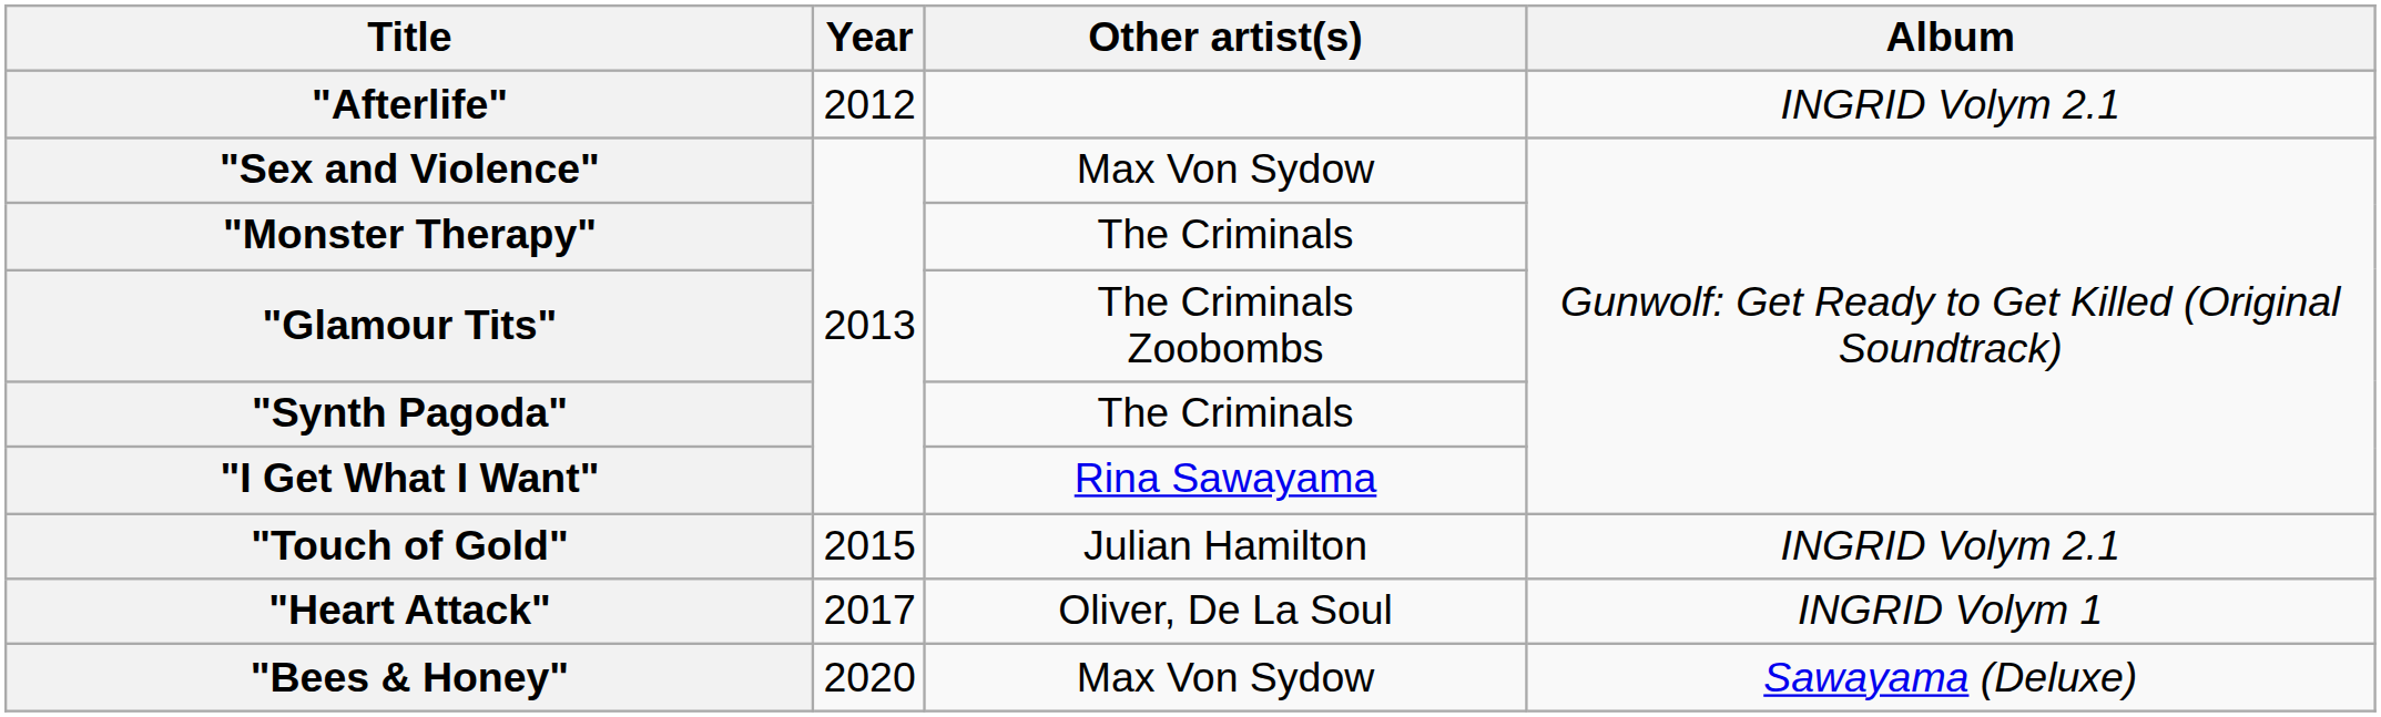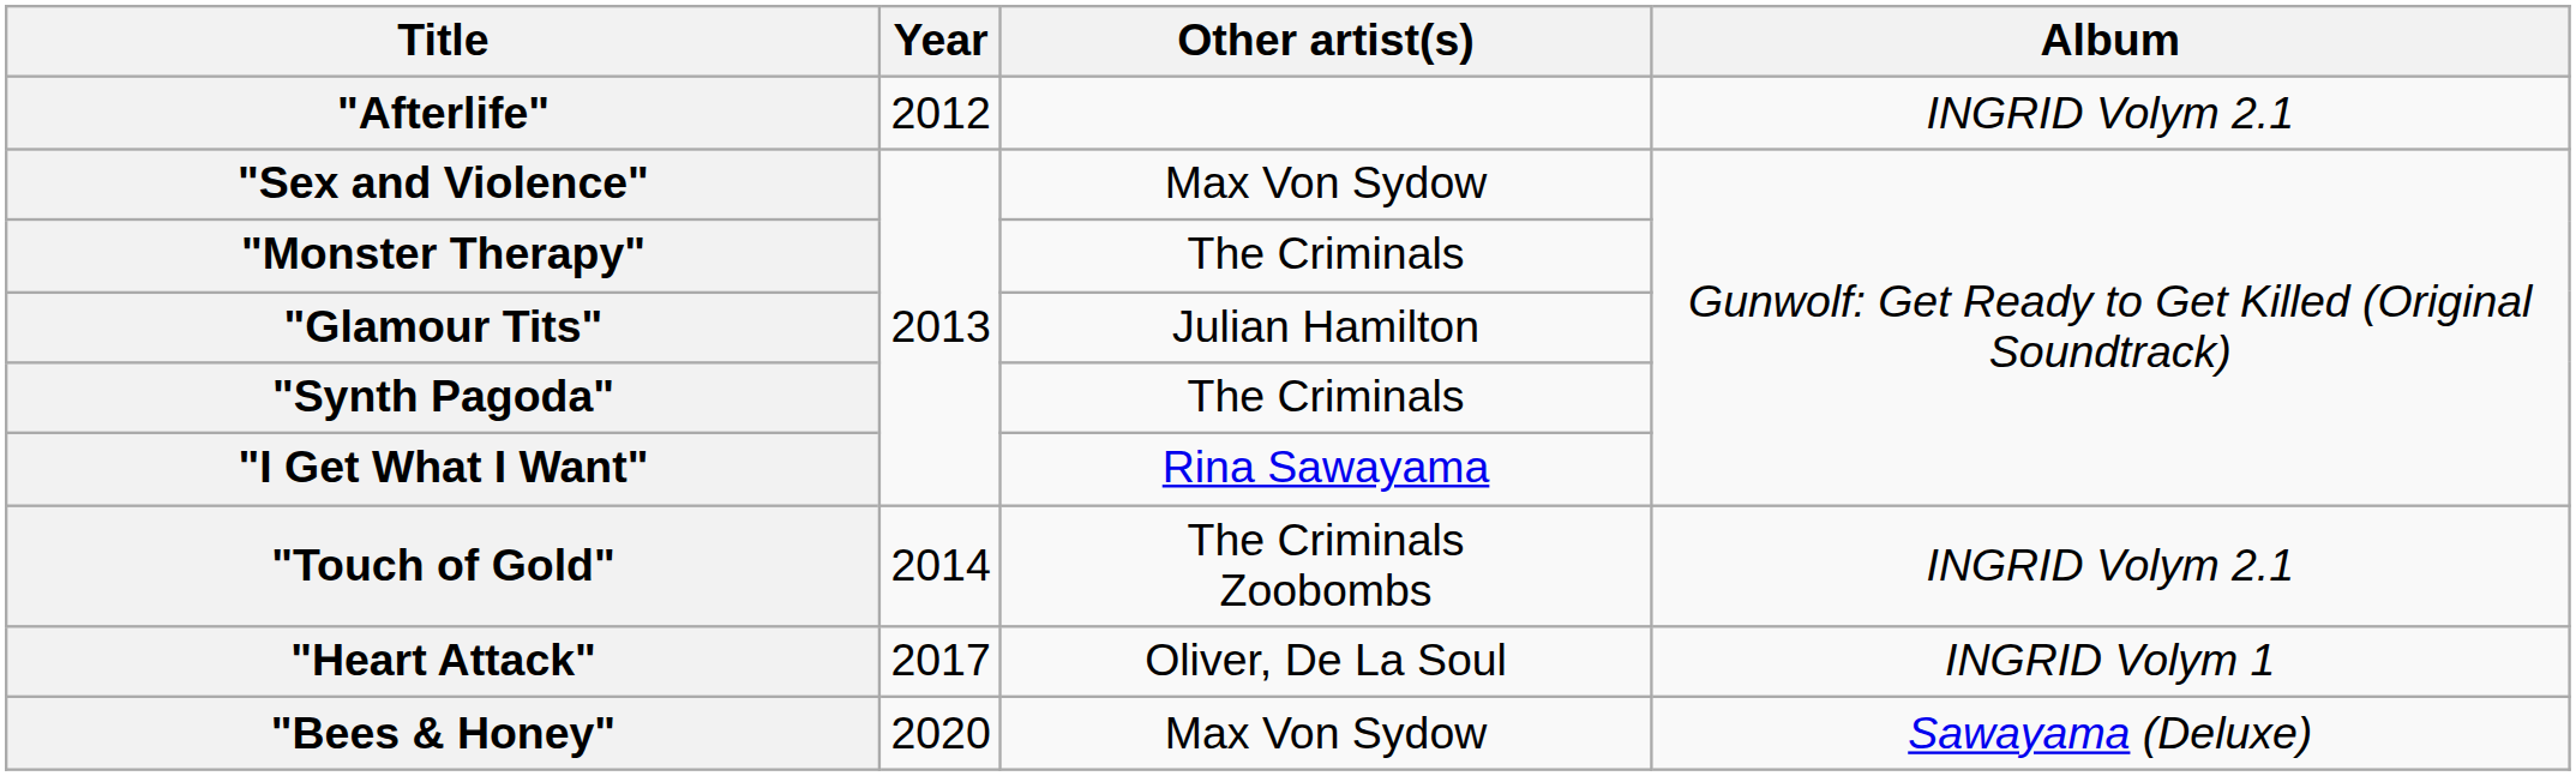"Glamour Tits" | Other artist(s): The Criminals Zoobombs -> Julian Hamilton
"Touch of Gold" | Year: 2015 -> 2014
"Touch of Gold" | Other artist(s): Julian Hamilton -> The Criminals Zoobombs
